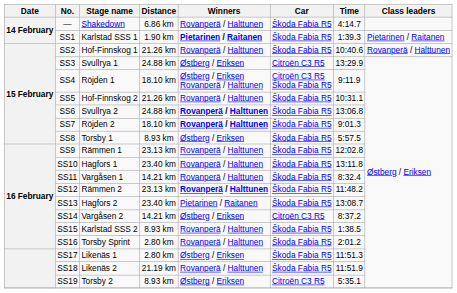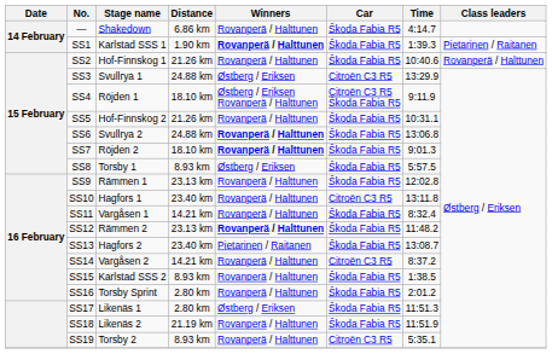SS1 | Winners: Pietarinen / Raitanen -> Rovanperä / Halttunen
SS10 | Car: Škoda Fabia R5 -> Citroën C3 R5
SS14 | Winners: Østberg / Eriksen -> Rovanperä / Halttunen
SS19 | Winners: Østberg / Eriksen -> Rovanperä / Halttunen
